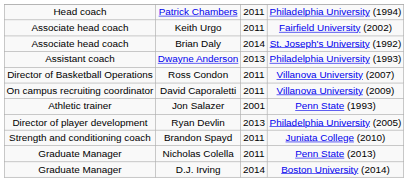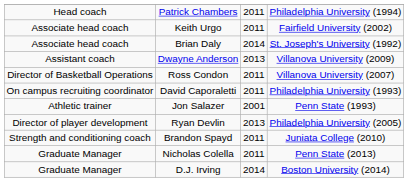Dwayne Anderson | column 4: Philadelphia University (1993) -> Villanova University (2009)
David Caporaletti | column 4: Villanova University (2009) -> Philadelphia University (1993)
